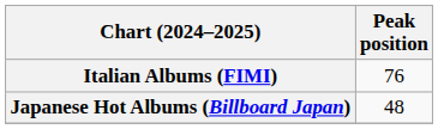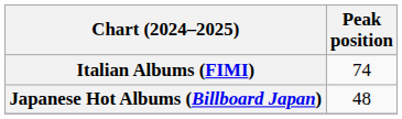Italian Albums (FIMI) | Peak position: 76 -> 74
